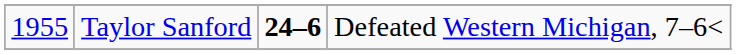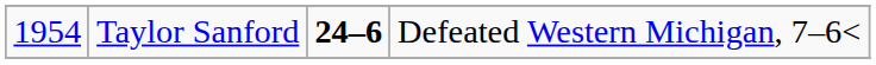Taylor Sanford | column 1: 1955 -> 1954
